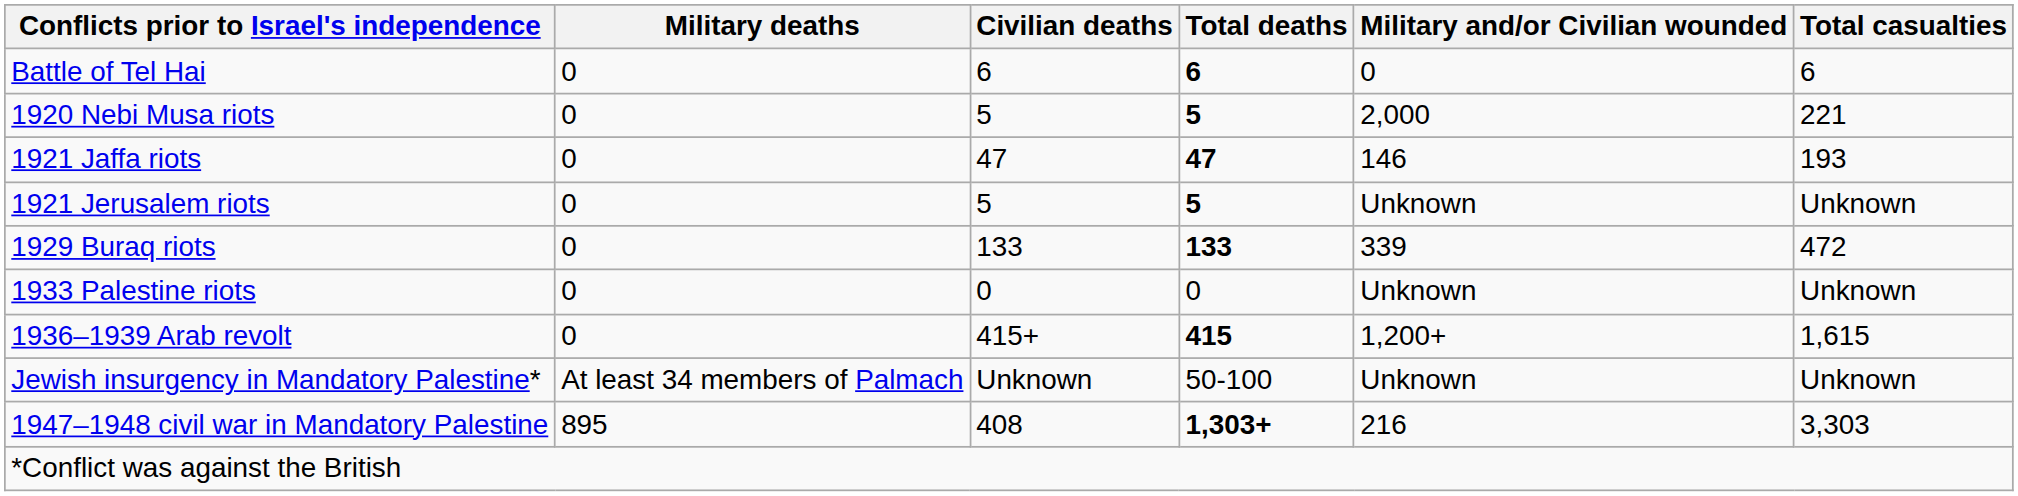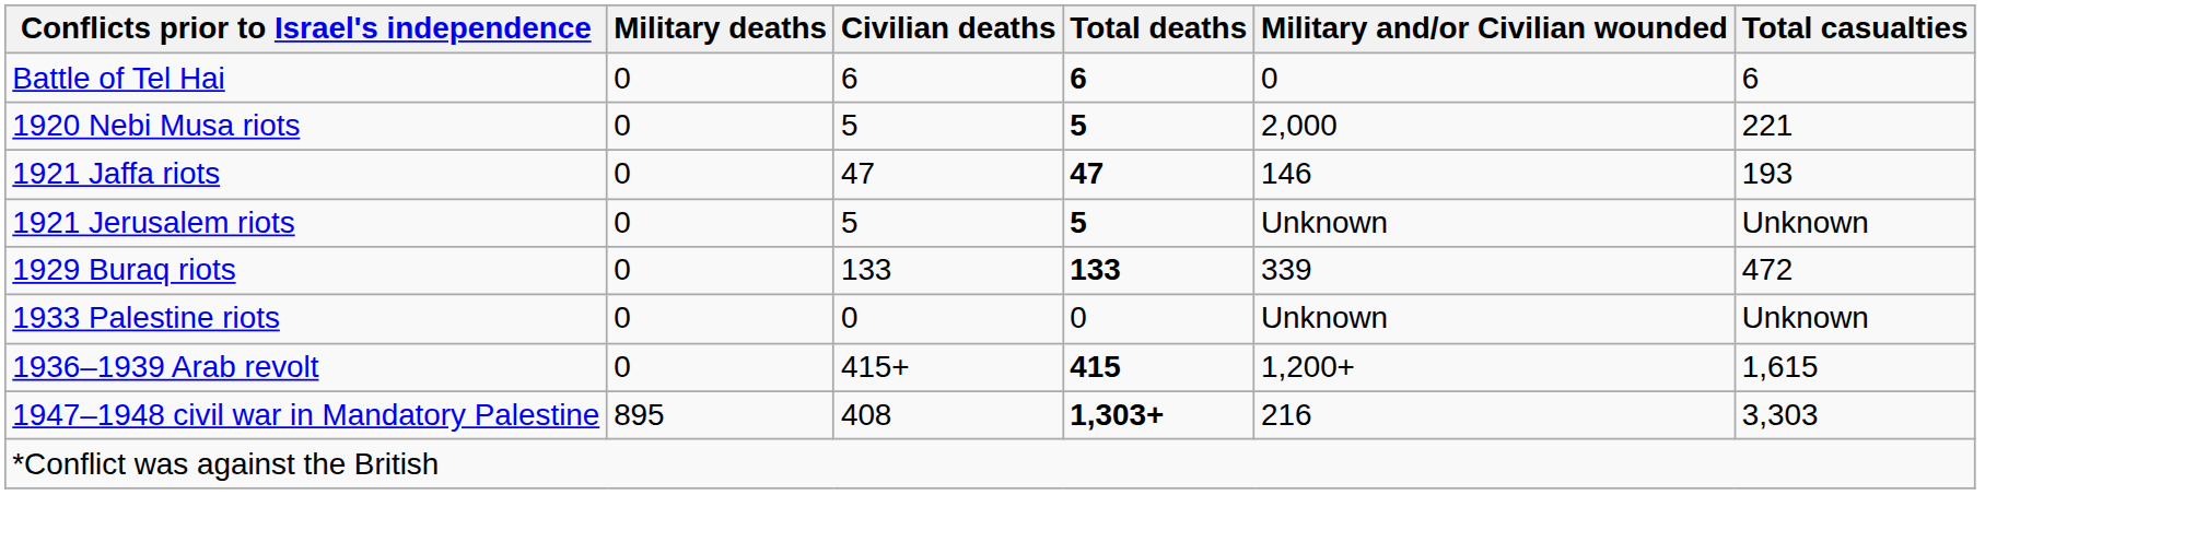- row: Jewish insurgency in Mandatory Palestine* | At least 34 members of Palmach | Unknown | 50-100 | Unknown | Unknown
